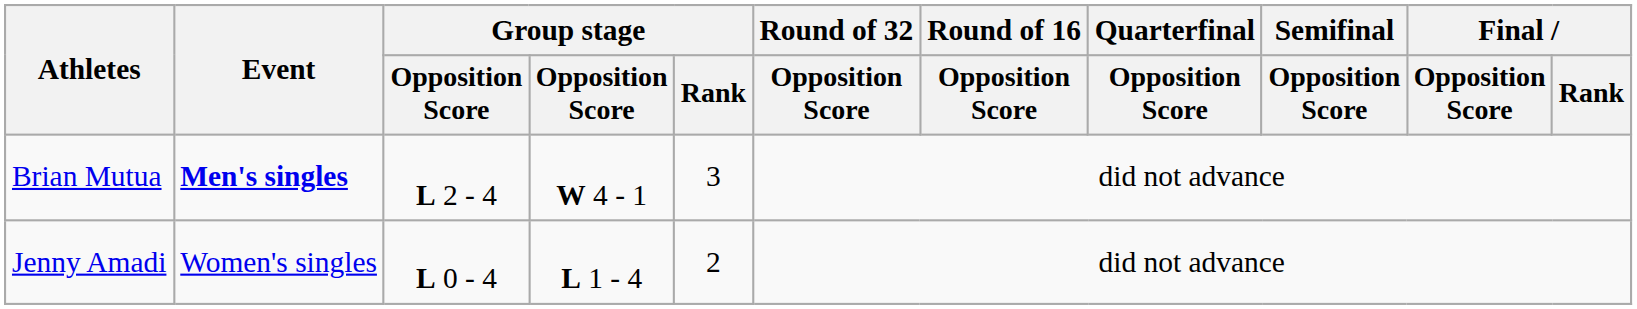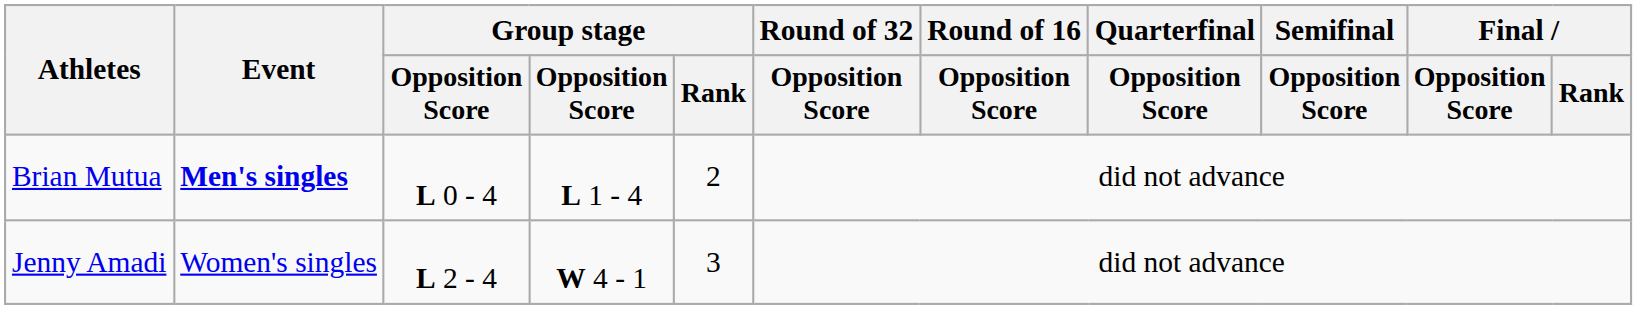Brian Mutua | column 3: L 2 - 4 -> L 0 - 4
Brian Mutua | column 4: W 4 - 1 -> L 1 - 4
Brian Mutua | Group stage / Rank: 3 -> 2
Jenny Amadi | column 3: L 0 - 4 -> L 2 - 4
Jenny Amadi | column 4: L 1 - 4 -> W 4 - 1
Jenny Amadi | Group stage / Rank: 2 -> 3
